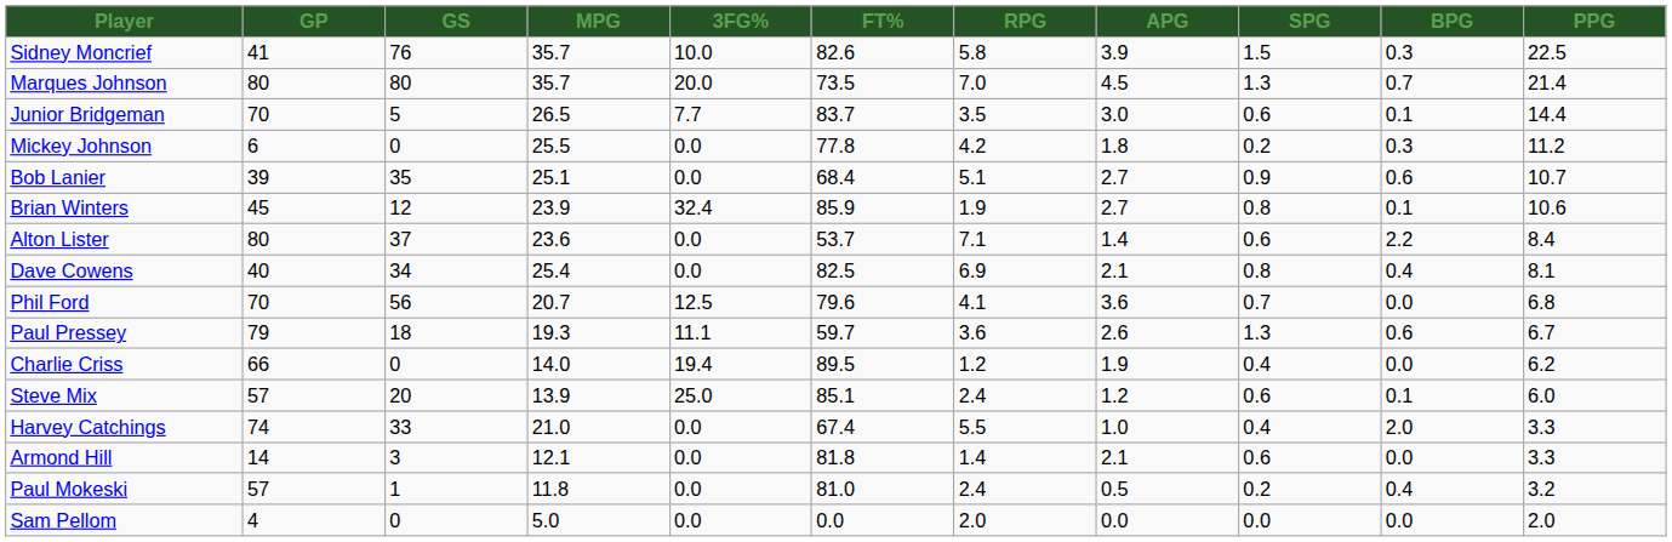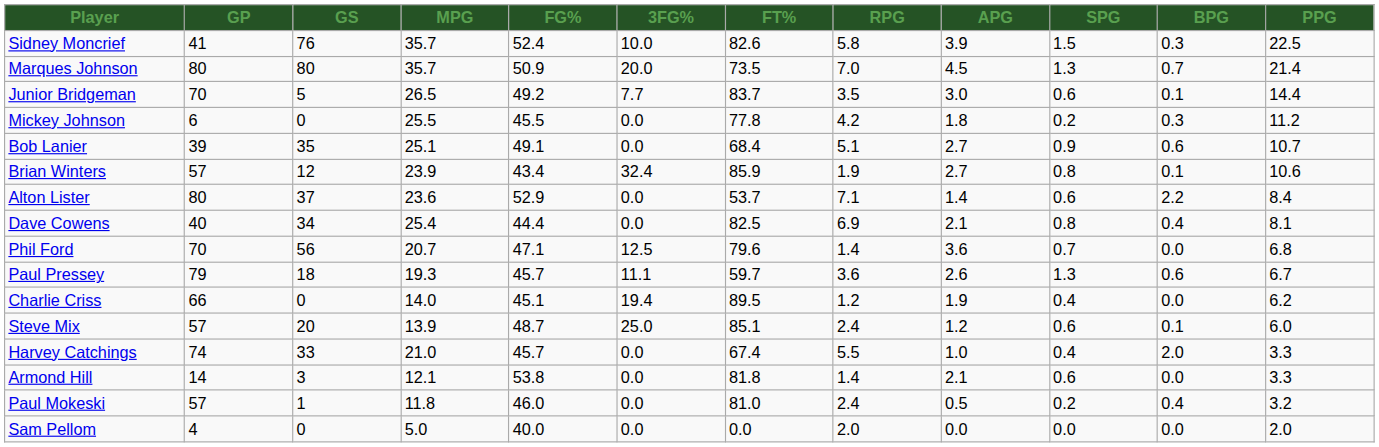+ column: FG% | 52.4 | 50.9 | 49.2 | 45.5 | 49.1 | 43.4 | 52.9 | 44.4 | 47.1 | 45.7 | 45.1 | 48.7 | 45.7 | 53.8 | 46.0 | 40.0
Brian Winters | GP: 45 -> 57
Phil Ford | RPG: 4.1 -> 1.4
